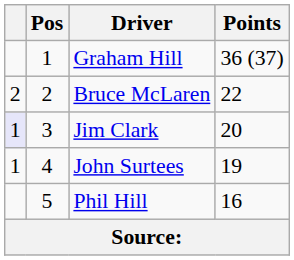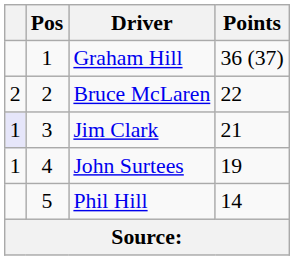Jim Clark | Points: 20 -> 21
Phil Hill | Points: 16 -> 14
